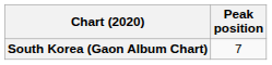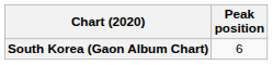South Korea (Gaon Album Chart) | Peak position: 7 -> 6
